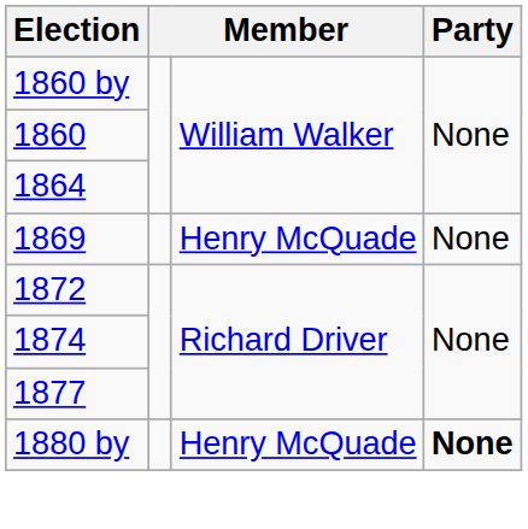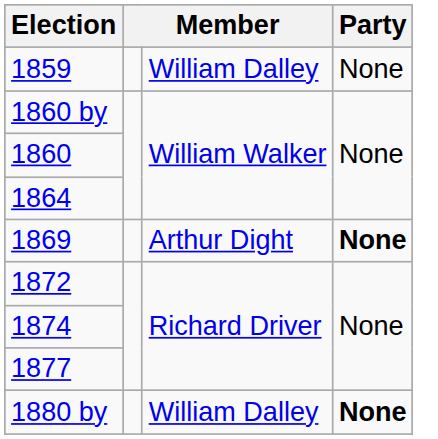+ row: 1859 | William Dalley | None
1869 | column 3: Henry McQuade -> Arthur Dight
1869 | Party: normal -> bold
1880 by | column 3: Henry McQuade -> William Dalley
